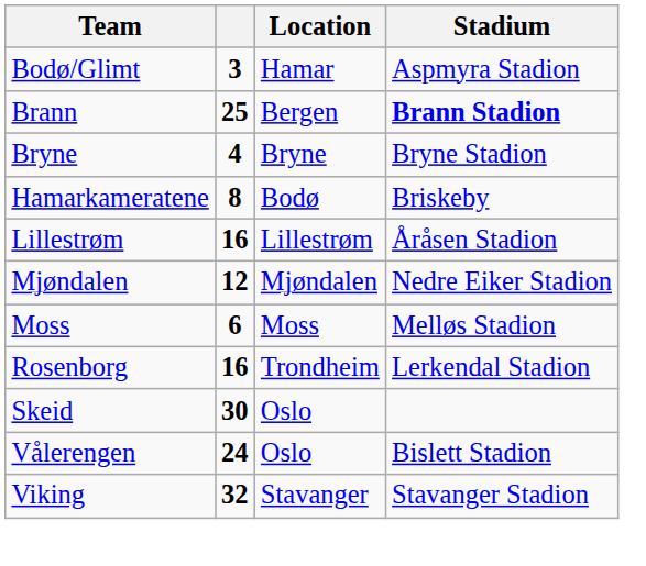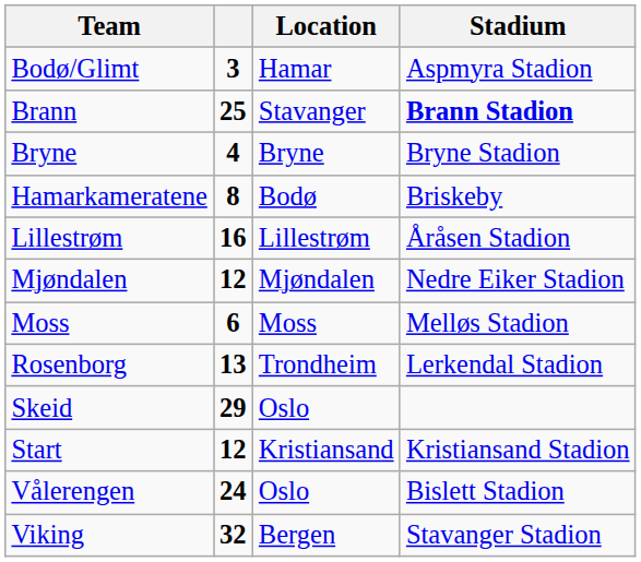Brann | Location: Bergen -> Stavanger
Rosenborg | column 2: 16 -> 13
Skeid | column 2: 30 -> 29
+ row: Start | 12 | Kristiansand | Kristiansand Stadion
Viking | Location: Stavanger -> Bergen
